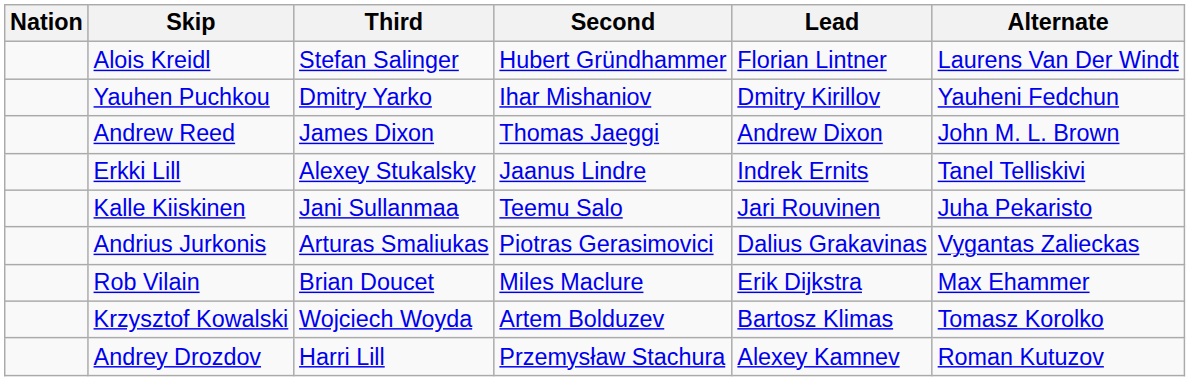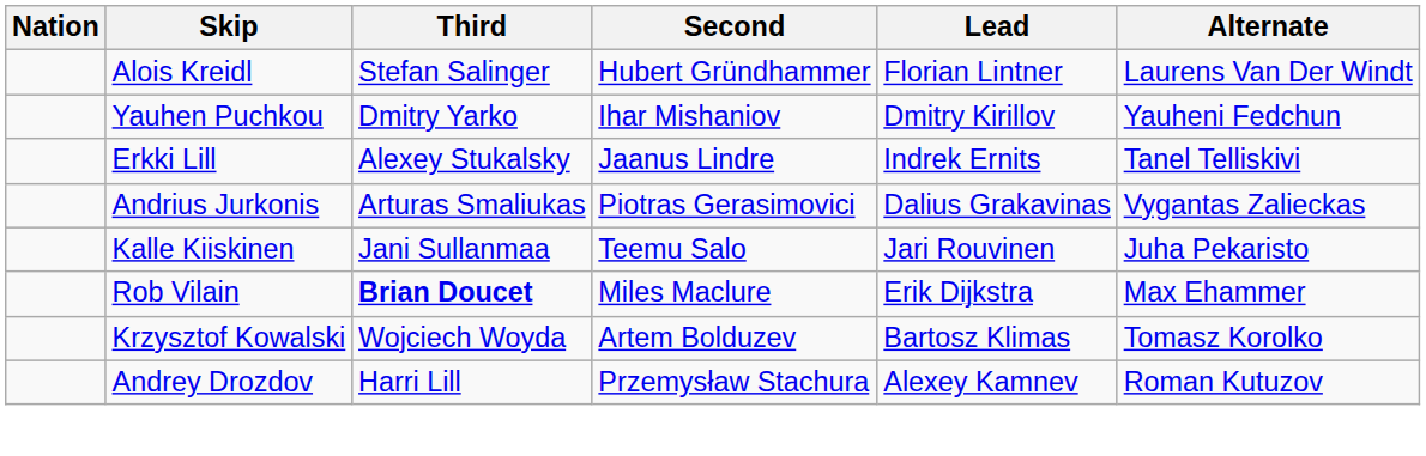- row: Andrew Reed | James Dixon | Thomas Jaeggi | Andrew Dixon | John M. L. Brown
rows swapped: Kalle Kiiskinen <-> Andrius Jurkonis
Rob Vilain | Third: normal -> bold
